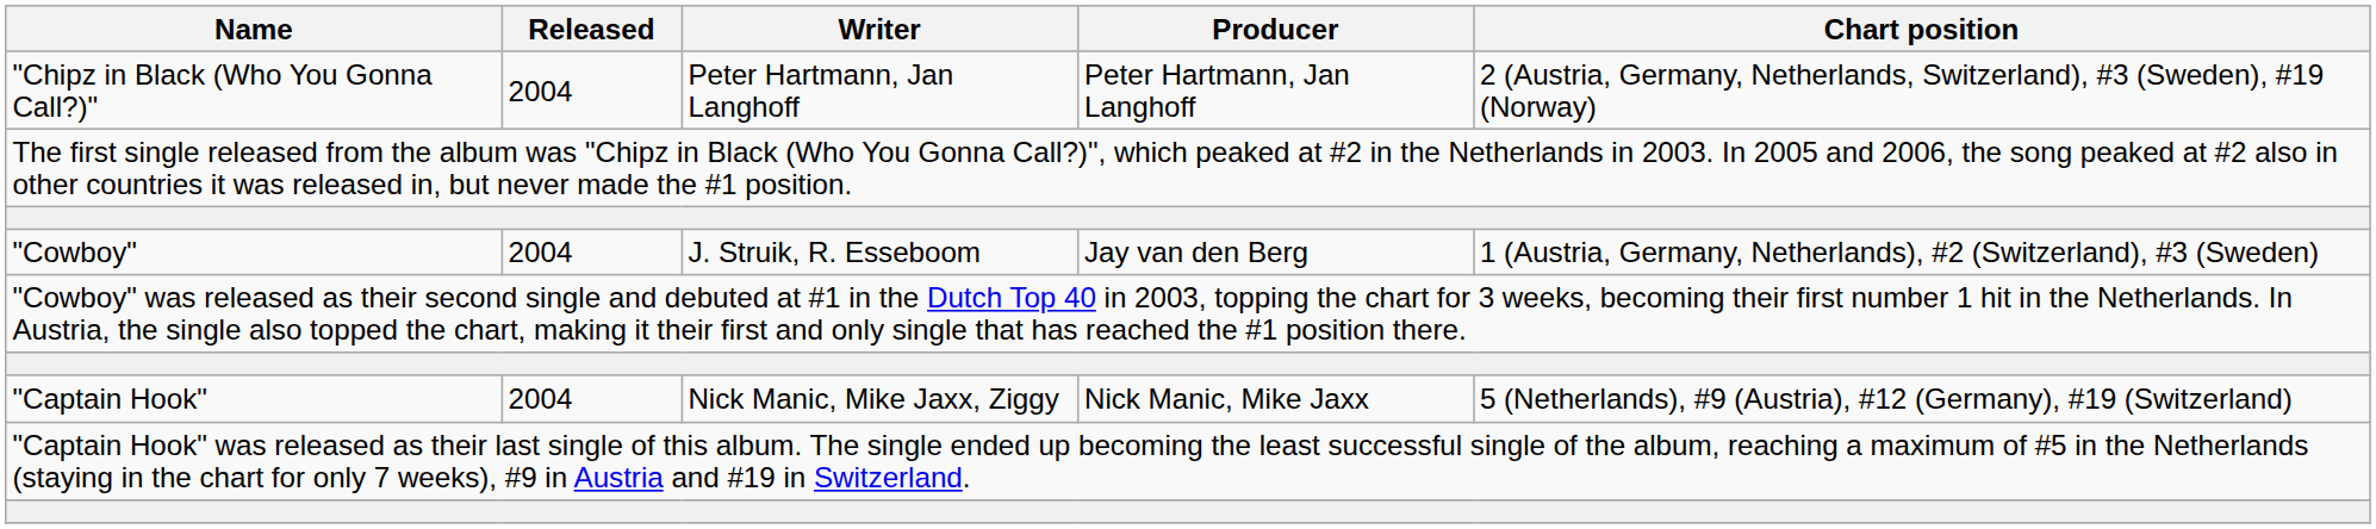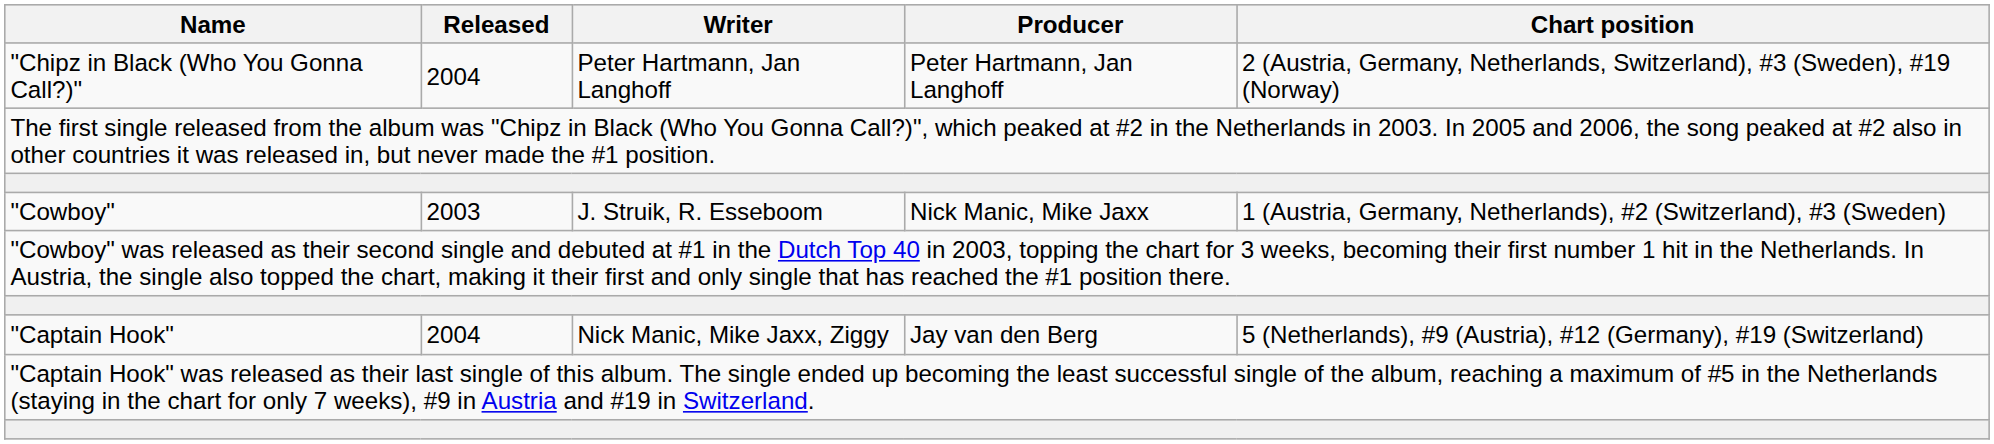"Cowboy" | Released: 2004 -> 2003
"Cowboy" | Producer: Jay van den Berg -> Nick Manic, Mike Jaxx
"Captain Hook" | Producer: Nick Manic, Mike Jaxx -> Jay van den Berg
